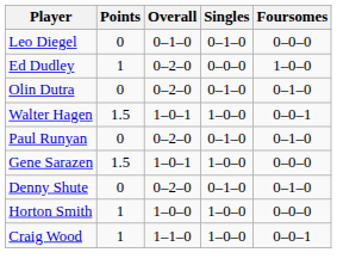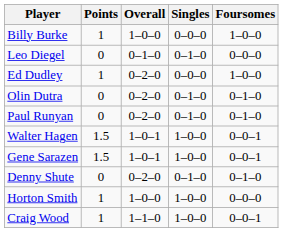+ row: Billy Burke | 1 | 1–0–0 | 0–0–0 | 1–0–0
rows swapped: Walter Hagen <-> Paul Runyan
Gene Sarazen | Foursomes: 0–0–0 -> 0–0–1
